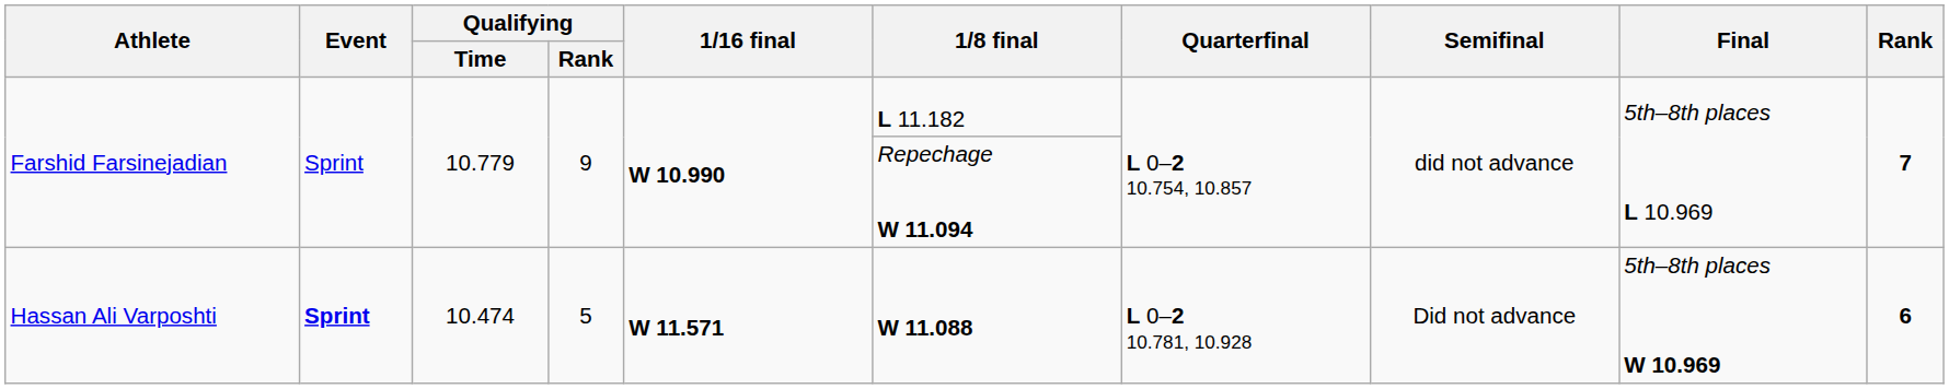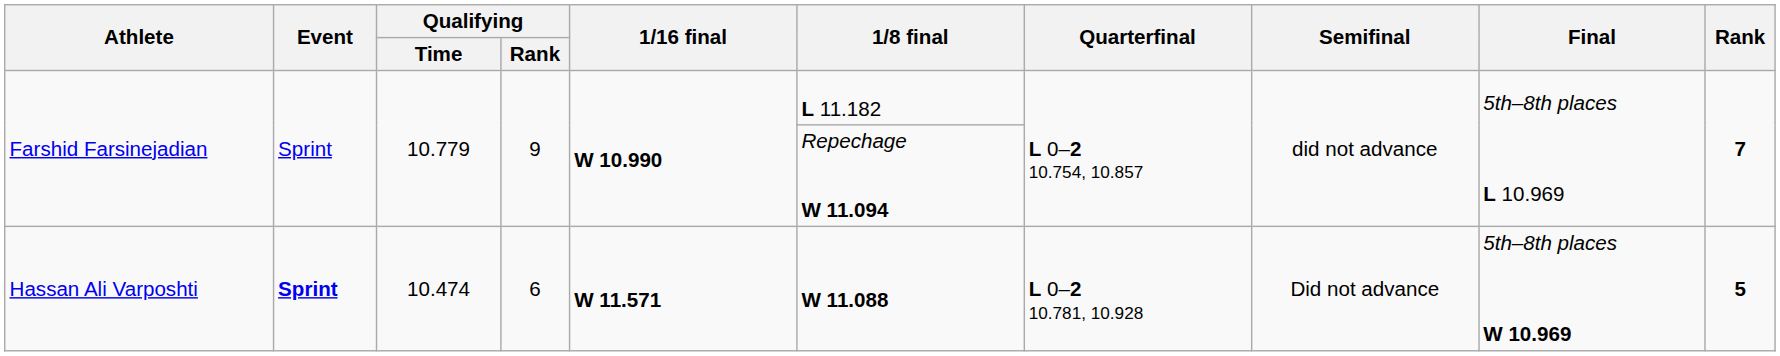Hassan Ali Varposhti | Qualifying / Rank: 5 -> 6
Hassan Ali Varposhti | Rank: 6 -> 5
